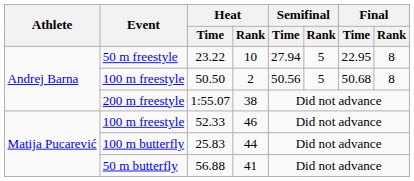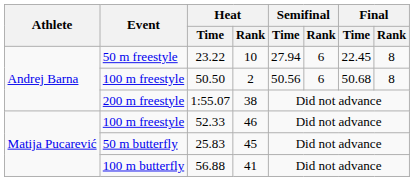23.22 | Semifinal / Rank: 5 -> 6
23.22 | Final / Time: 22.95 -> 22.45
50.50 | Semifinal / Rank: 5 -> 6
25.83 | Event: 100 m butterfly -> 50 m butterfly
25.83 | Heat / Rank: 44 -> 45
56.88 | Event: 50 m butterfly -> 100 m butterfly
